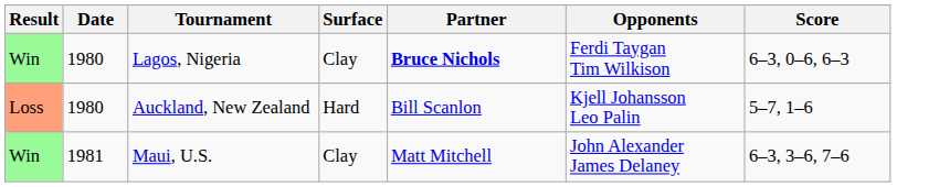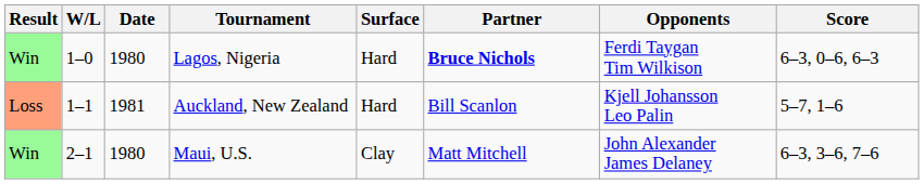+ column: W/L | 1–0 | 1–1 | 2–1
Lagos, Nigeria | Surface: Clay -> Hard
Auckland, New Zealand | Date: 1980 -> 1981
Maui, U.S. | Date: 1981 -> 1980
